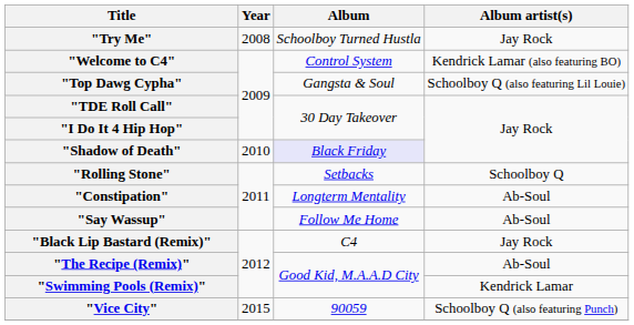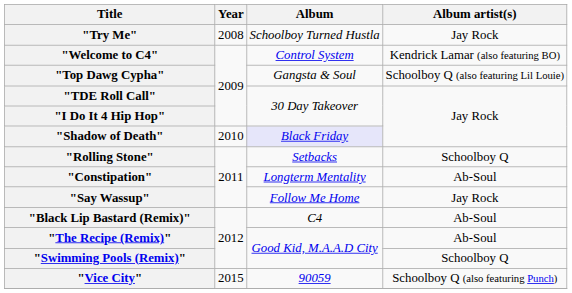"Say Wassup" | Album artist(s): Ab-Soul -> Jay Rock
"Black Lip Bastard (Remix)" | Album artist(s): Jay Rock -> Ab-Soul
"Swimming Pools (Remix)" | Album artist(s): Kendrick Lamar -> Schoolboy Q
